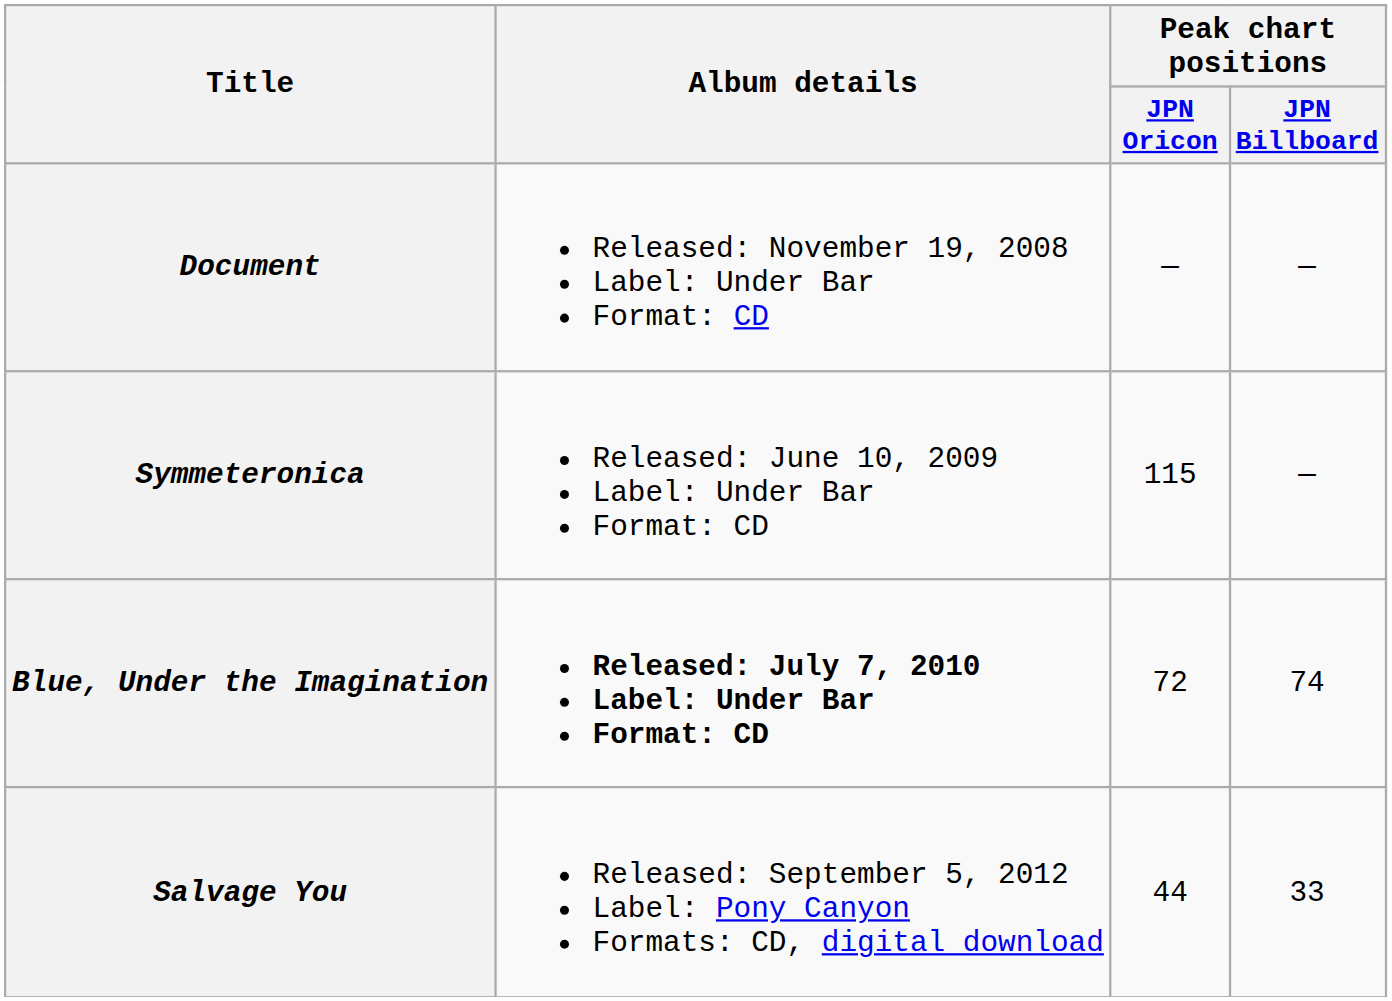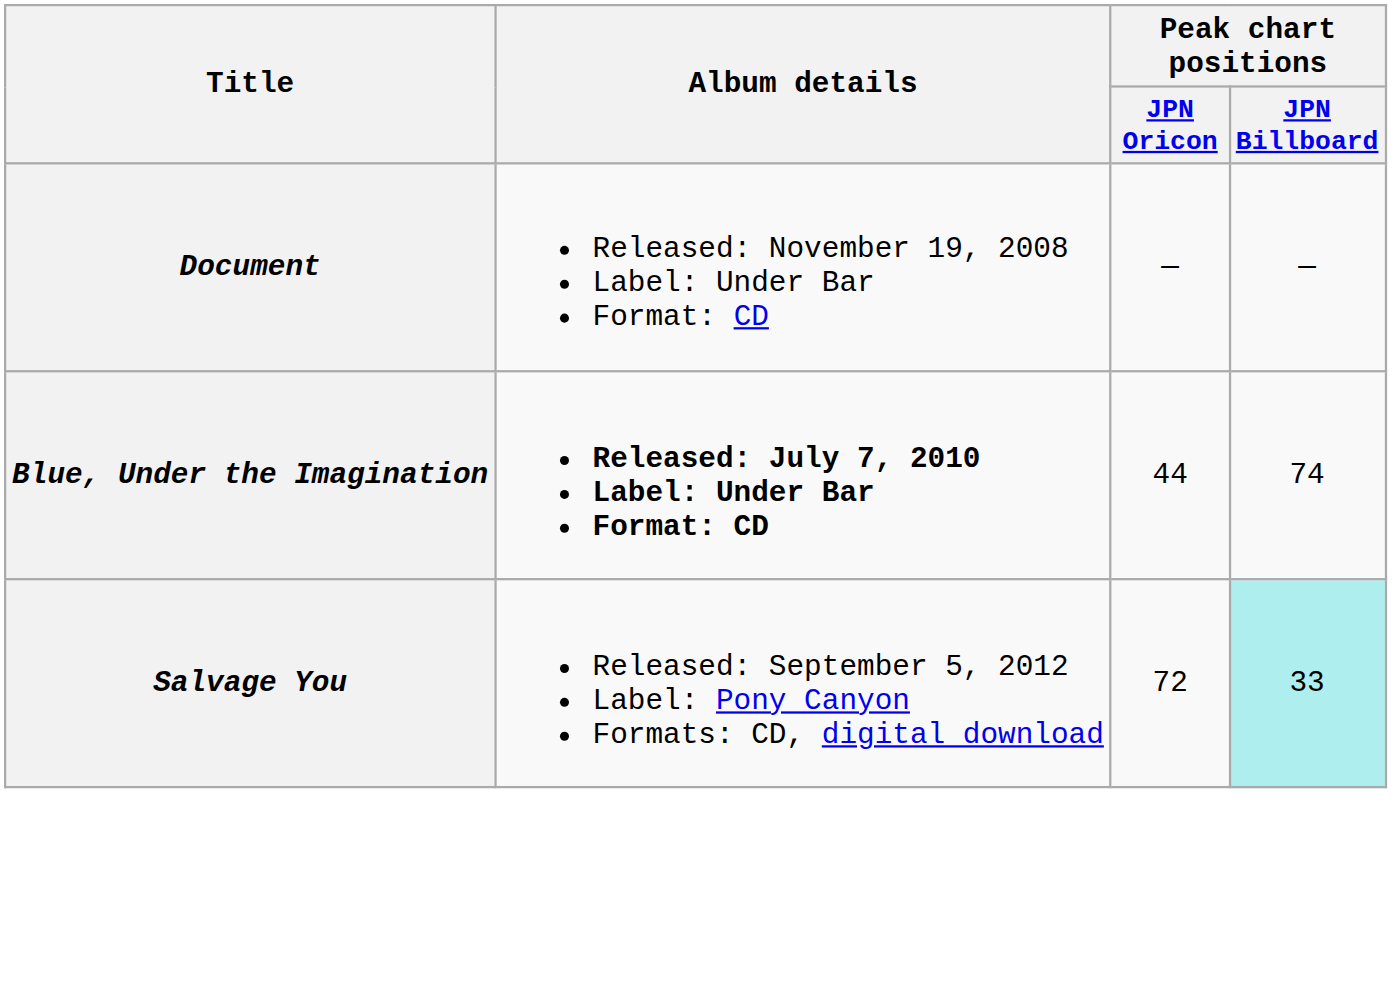- row: Symmeteronica | Released: June 10, 2009 Label: Under Bar Format: CD | 115 | —
Blue, Under the Imagination | Peak chart positions / JPN Oricon: 72 -> 44
Salvage You | Peak chart positions / JPN Oricon: 44 -> 72
Salvage You | Peak chart positions / JPN Billboard: no background -> paleturquoise background
